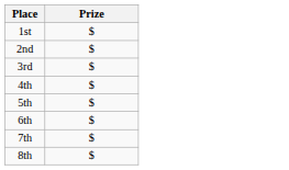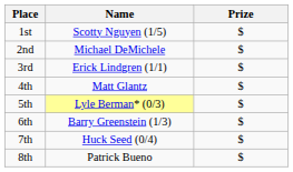+ column: Name | Scotty Nguyen (1/5) | Michael DeMichele | Erick Lindgren (1/1) | Matt Glantz | Lyle Berman* (0/3) | Barry Greenstein (1/3) | Huck Seed (0/4) | Patrick Bueno
